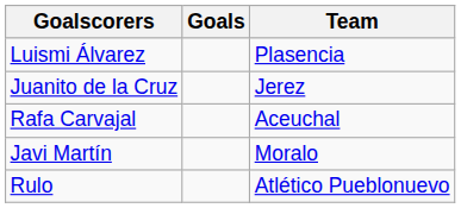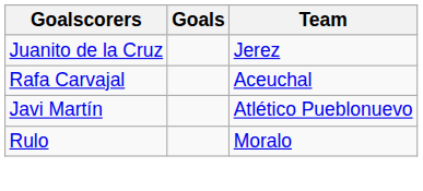- row: Luismi Álvarez | Plasencia
Javi Martín | Team: Moralo -> Atlético Pueblonuevo
Rulo | Team: Atlético Pueblonuevo -> Moralo
